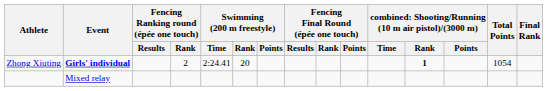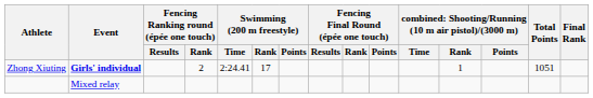Zhong Xiuting | Swimming (200 m freestyle) / Rank: 20 -> 17
Zhong Xiuting | column 12: bold -> normal
Zhong Xiuting | Total Points: 1054 -> 1051
